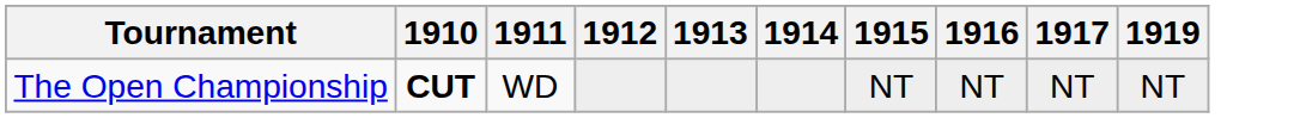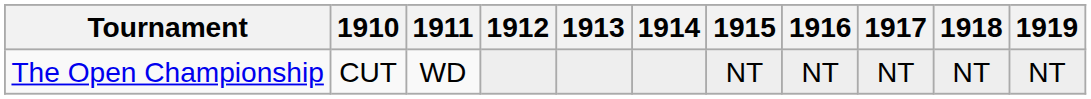+ column: 1918 | NT
The Open Championship | 1910: bold -> normal
